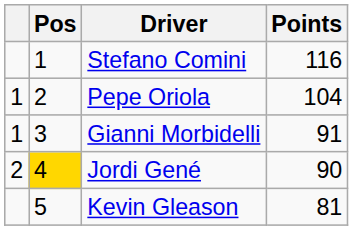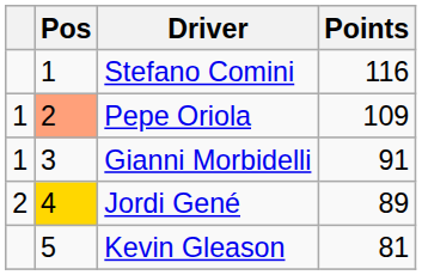Pepe Oriola | Pos: no background -> lightsalmon background
Pepe Oriola | Points: 104 -> 109
Jordi Gené | Points: 90 -> 89
